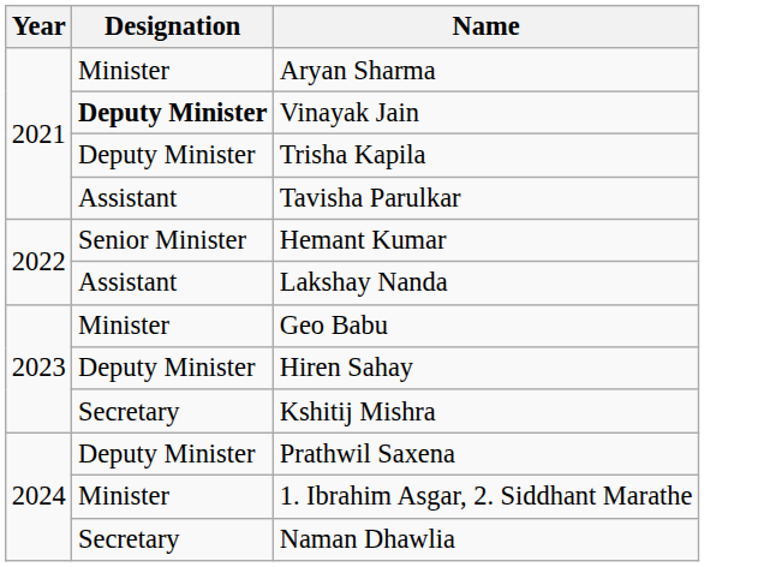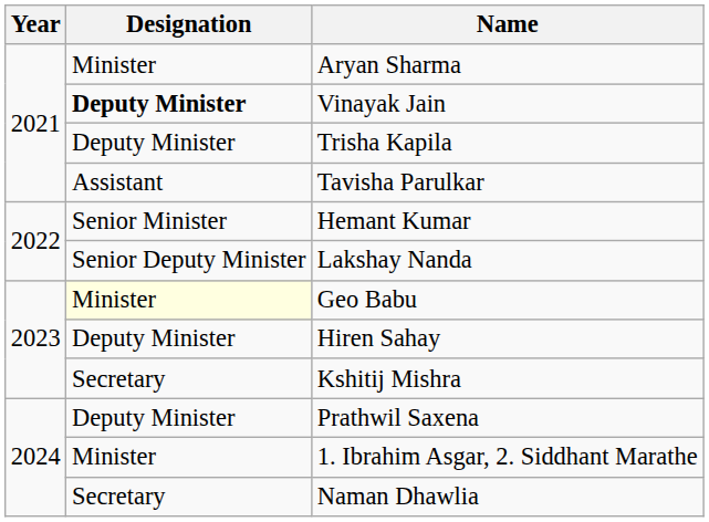Lakshay Nanda | Designation: Assistant -> Senior Deputy Minister
Geo Babu | Designation: no background -> lightyellow background
